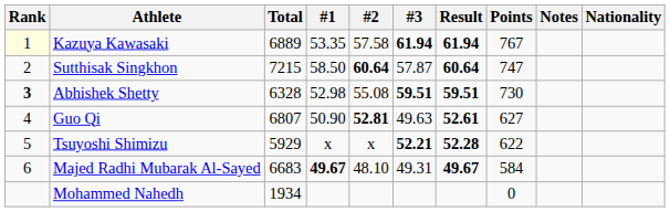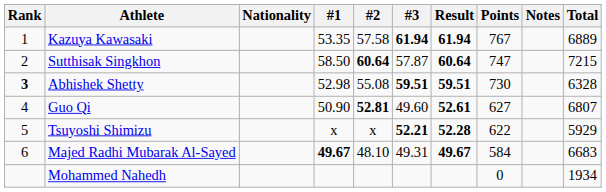columns swapped: Nationality <-> Total
Kazuya Kawasaki | Rank: lightyellow background -> no background
Guo Qi | #3: 49.63 -> 49.60
